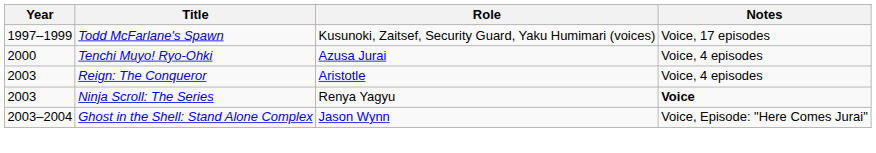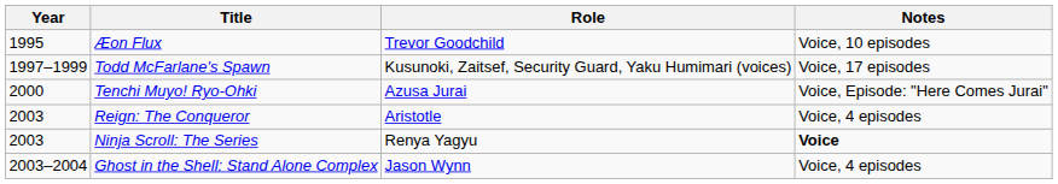+ row: 1995 | Æon Flux | Trevor Goodchild | Voice, 10 episodes
Tenchi Muyo! Ryo-Ohki | Notes: Voice, 4 episodes -> Voice, Episode: "Here Comes Jurai"
Ghost in the Shell: Stand Alone Complex | Notes: Voice, Episode: "Here Comes Jurai" -> Voice, 4 episodes
